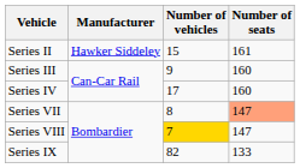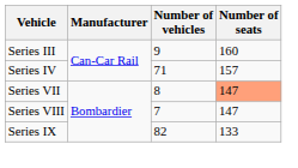- row: Series II | Hawker Siddeley | 15 | 161
Series IV | Number of vehicles: 17 -> 71
Series IV | Number of seats: 160 -> 157
Series VIII | Number of vehicles: gold background -> no background
